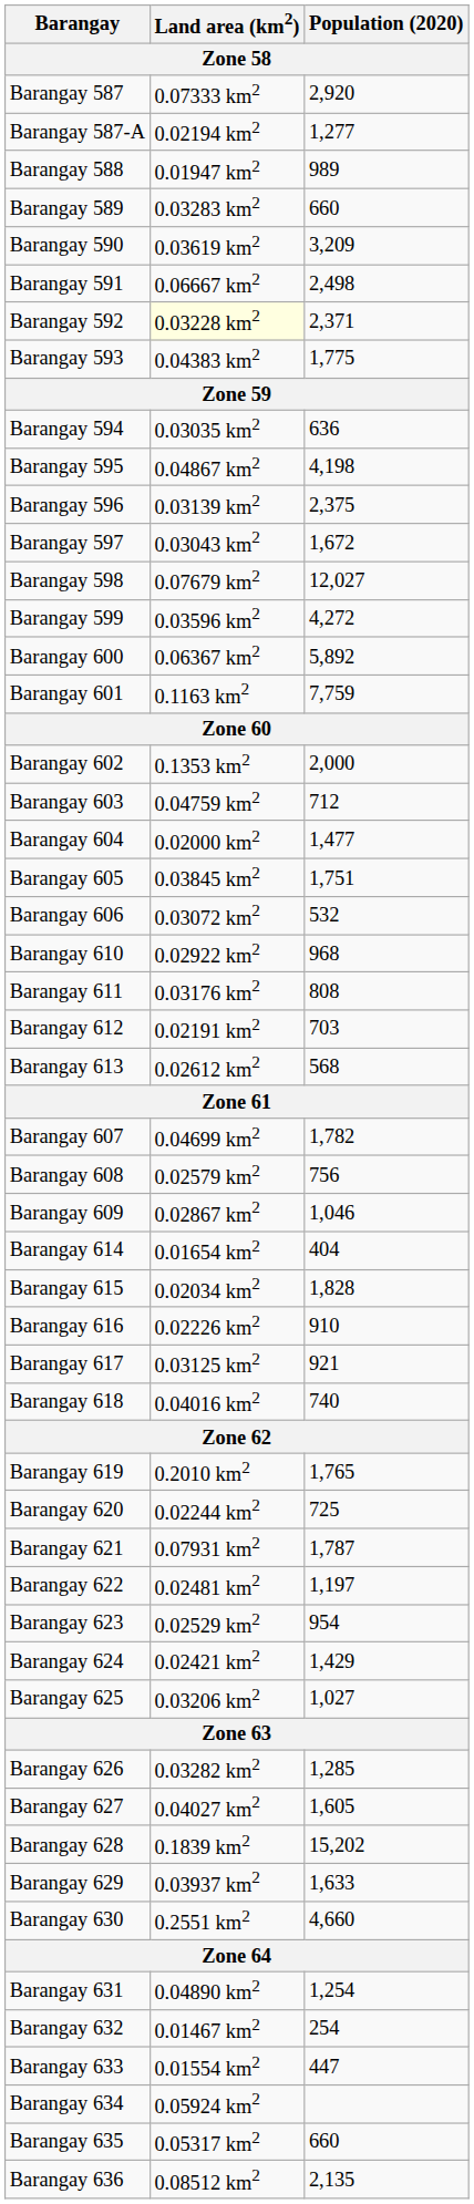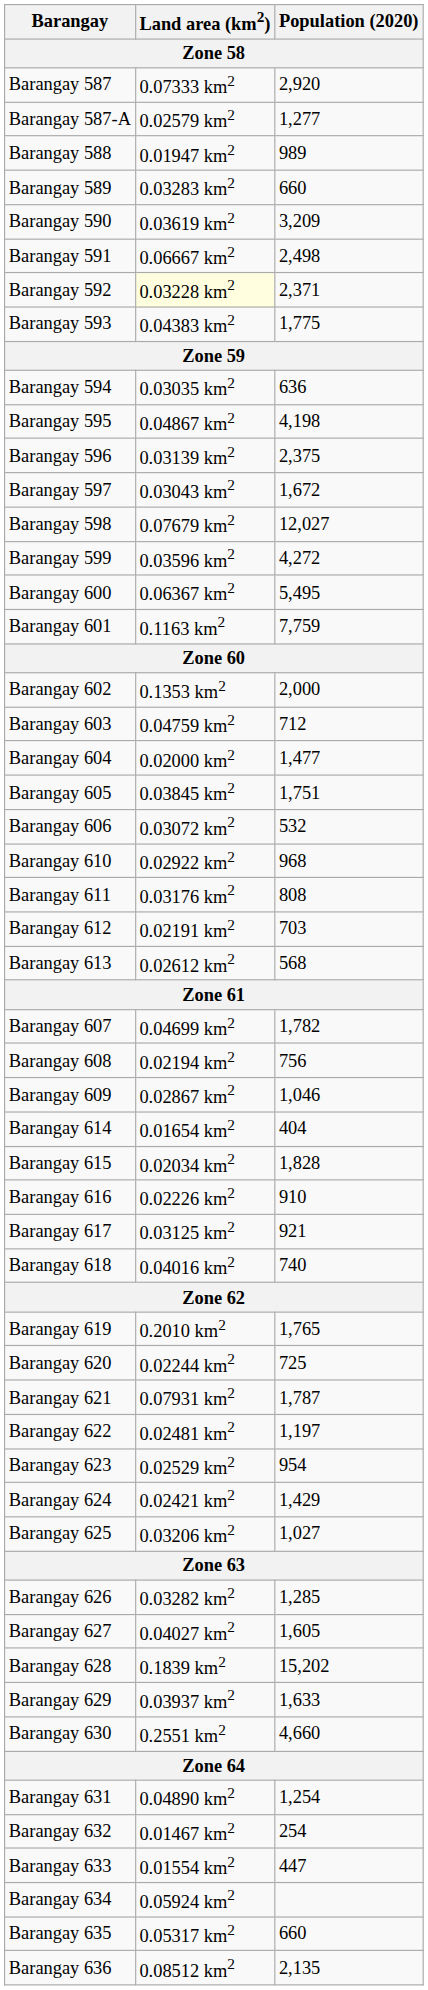Barangay 587-A | Land area (km2): 0.02194 km2 -> 0.02579 km2
Barangay 600 | Population (2020): 5,892 -> 5,495
Barangay 608 | Land area (km2): 0.02579 km2 -> 0.02194 km2
